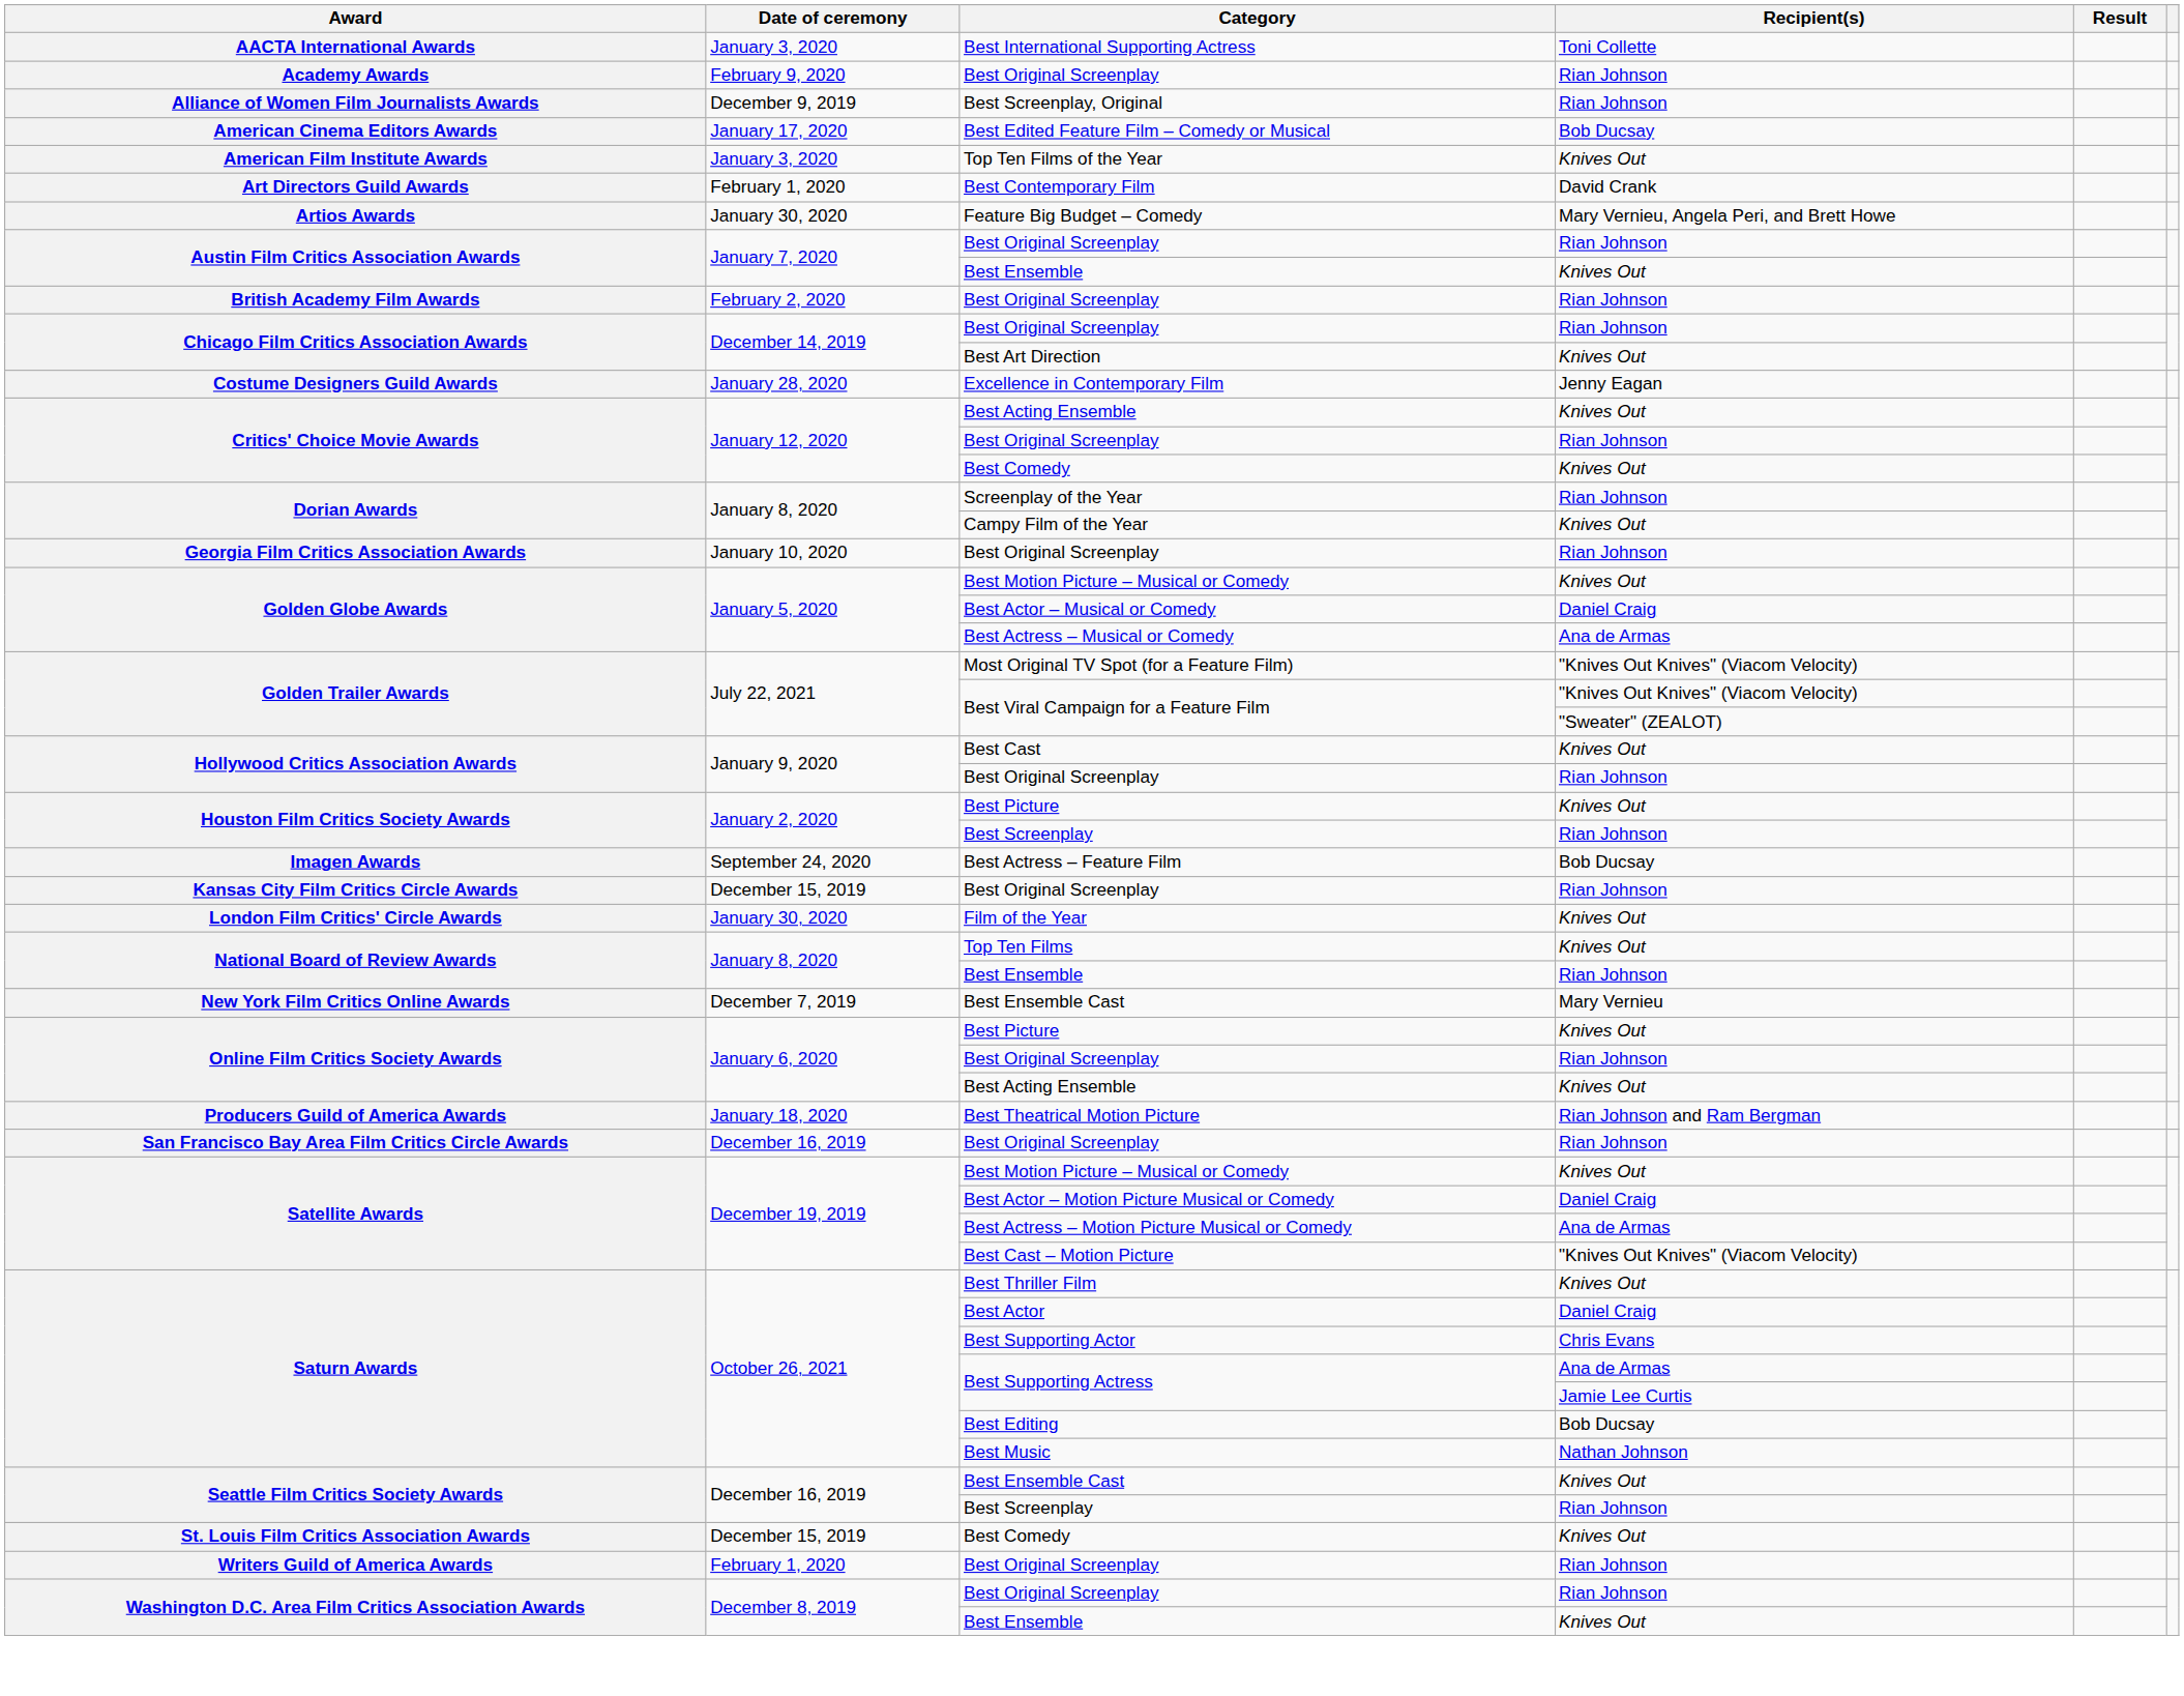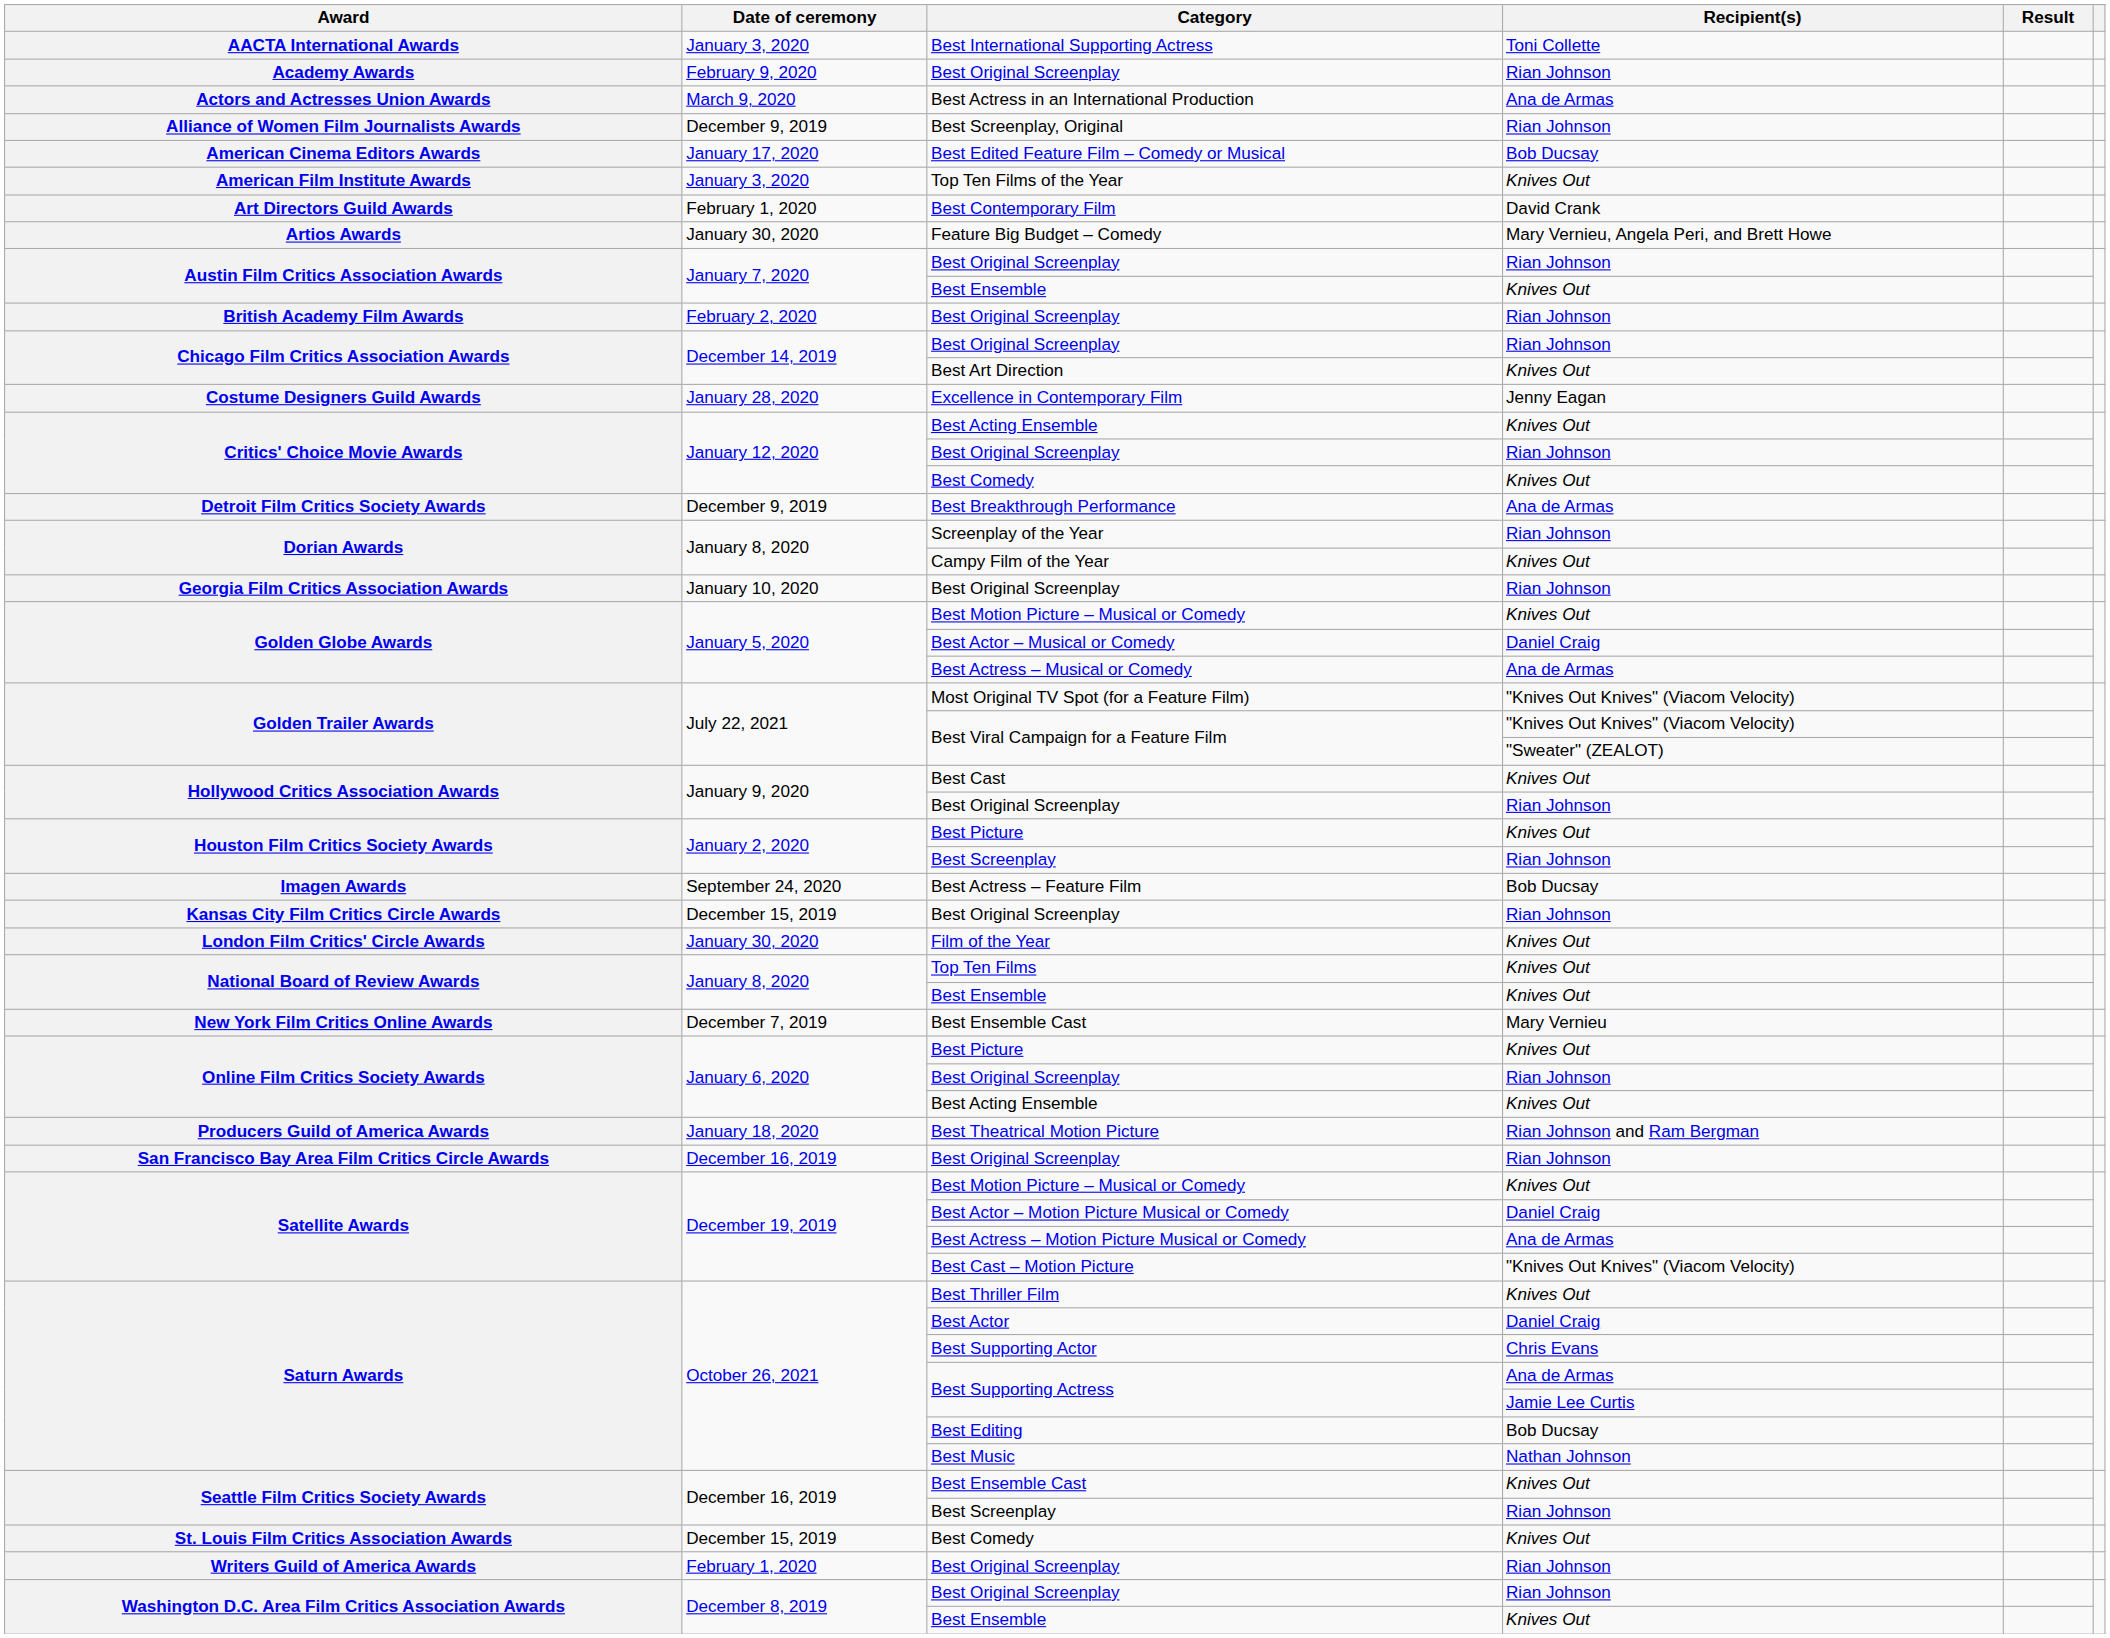+ row: Actors and Actresses Union Awards | March 9, 2020 | Best Actress in an International Production | Ana de Armas
+ row: Detroit Film Critics Society Awards | December 9, 2019 | Best Breakthrough Performance | Ana de Armas
National Board of Review Awards / Best Ensemble | Recipient(s): Rian Johnson -> Knives Out
